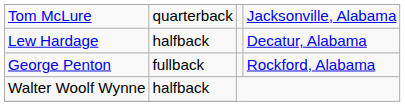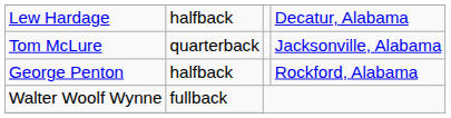rows swapped: Lew Hardage <-> Tom McLure
George Penton | column 2: fullback -> halfback
Walter Woolf Wynne | column 2: halfback -> fullback
